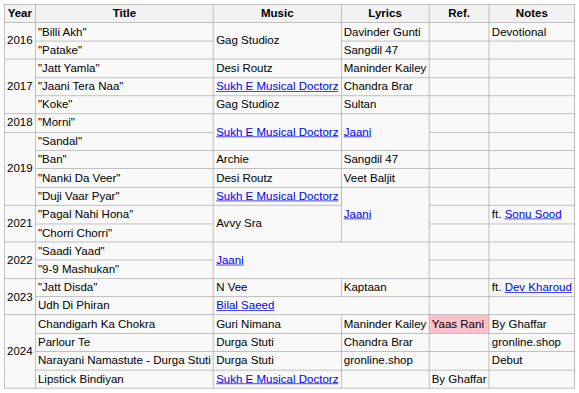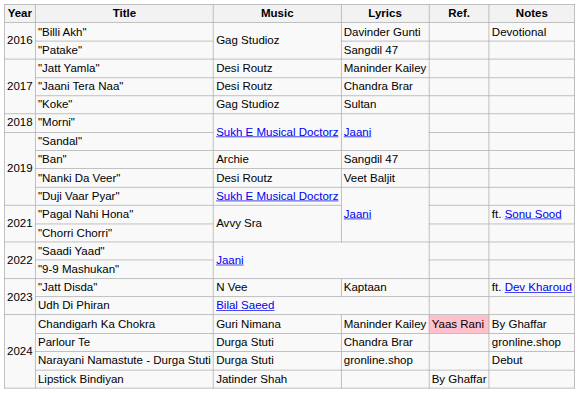"Jaani Tera Naa" | Music: Sukh E Musical Doctorz -> Desi Routz
Lipstick Bindiyan | Music: Sukh E Musical Doctorz -> Jatinder Shah
